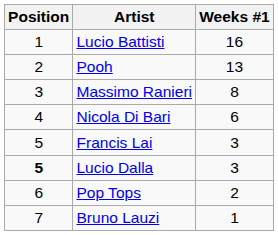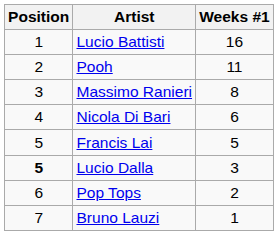Pooh | Weeks #1: 13 -> 11
Francis Lai | Weeks #1: 3 -> 5
